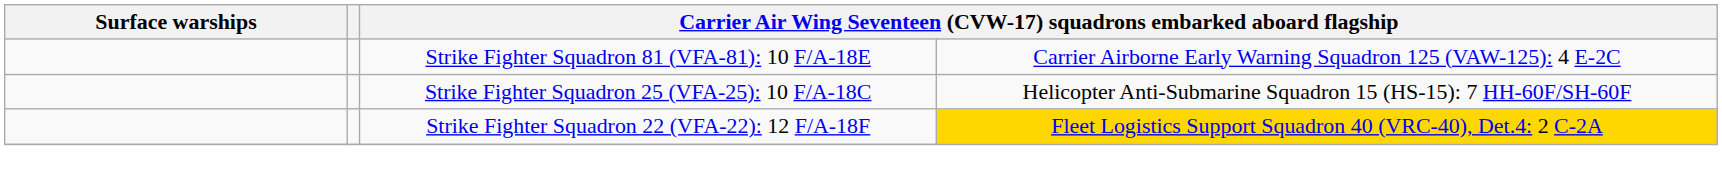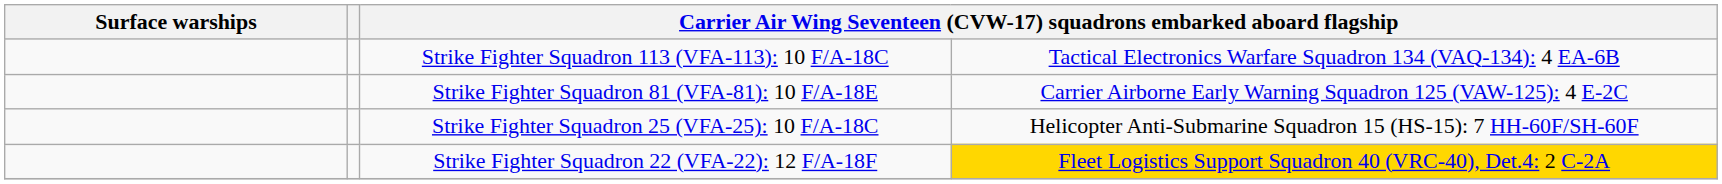+ row: Strike Fighter Squadron 113 (VFA-113): 10 F/A-18C | Tactical Electronics Warfare Squadron 134 (VAQ-134): 4 EA-6B
